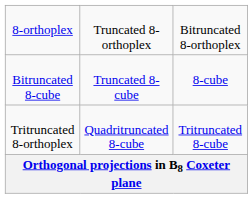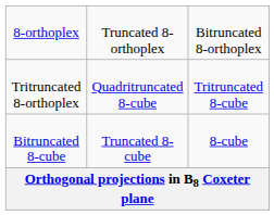rows swapped: Tritruncated 8-orthoplex <-> Bitruncated 8-cube
